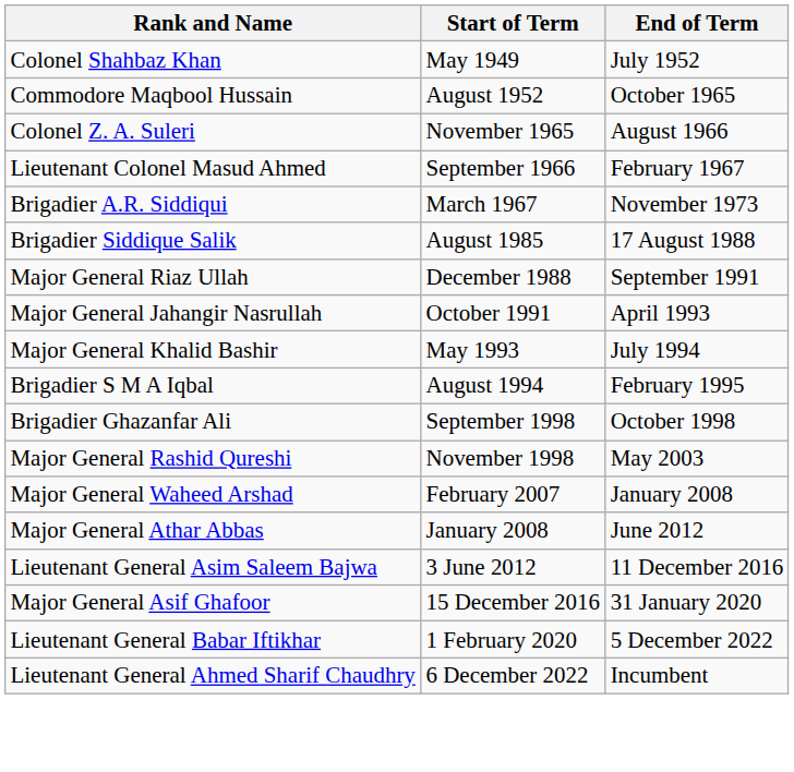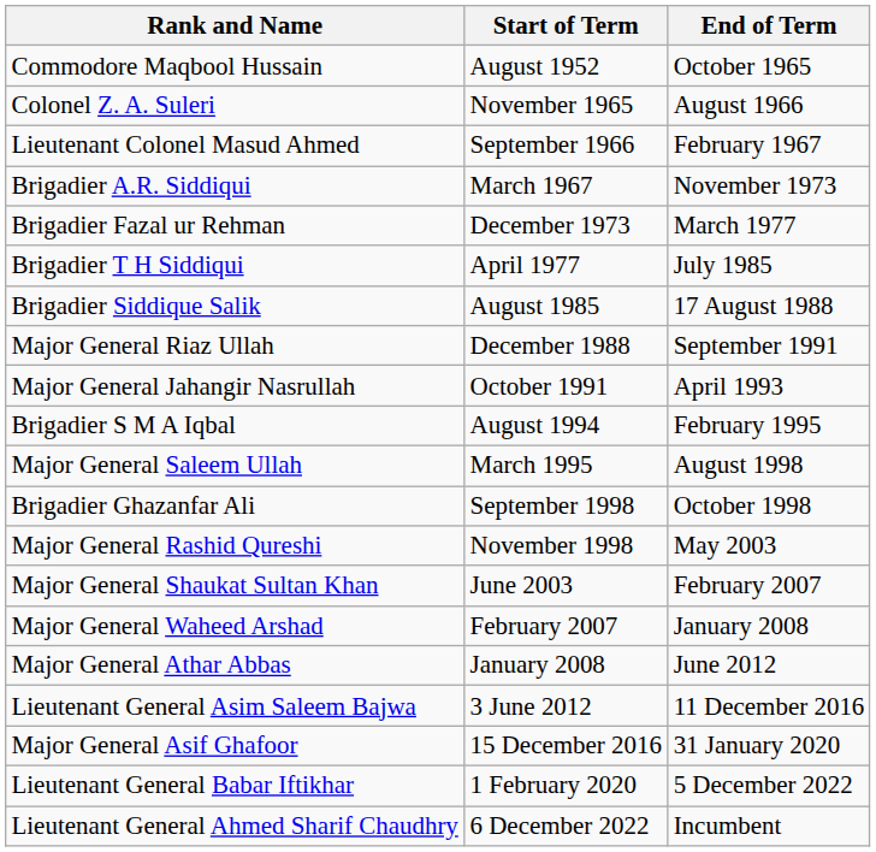- row: Colonel Shahbaz Khan | May 1949 | July 1952
+ row: Brigadier Fazal ur Rehman | December 1973 | March 1977
+ row: Brigadier T H Siddiqui | April 1977 | July 1985
- row: Major General Khalid Bashir | May 1993 | July 1994
+ row: Major General Saleem Ullah | March 1995 | August 1998
+ row: Major General Shaukat Sultan Khan | June 2003 | February 2007
